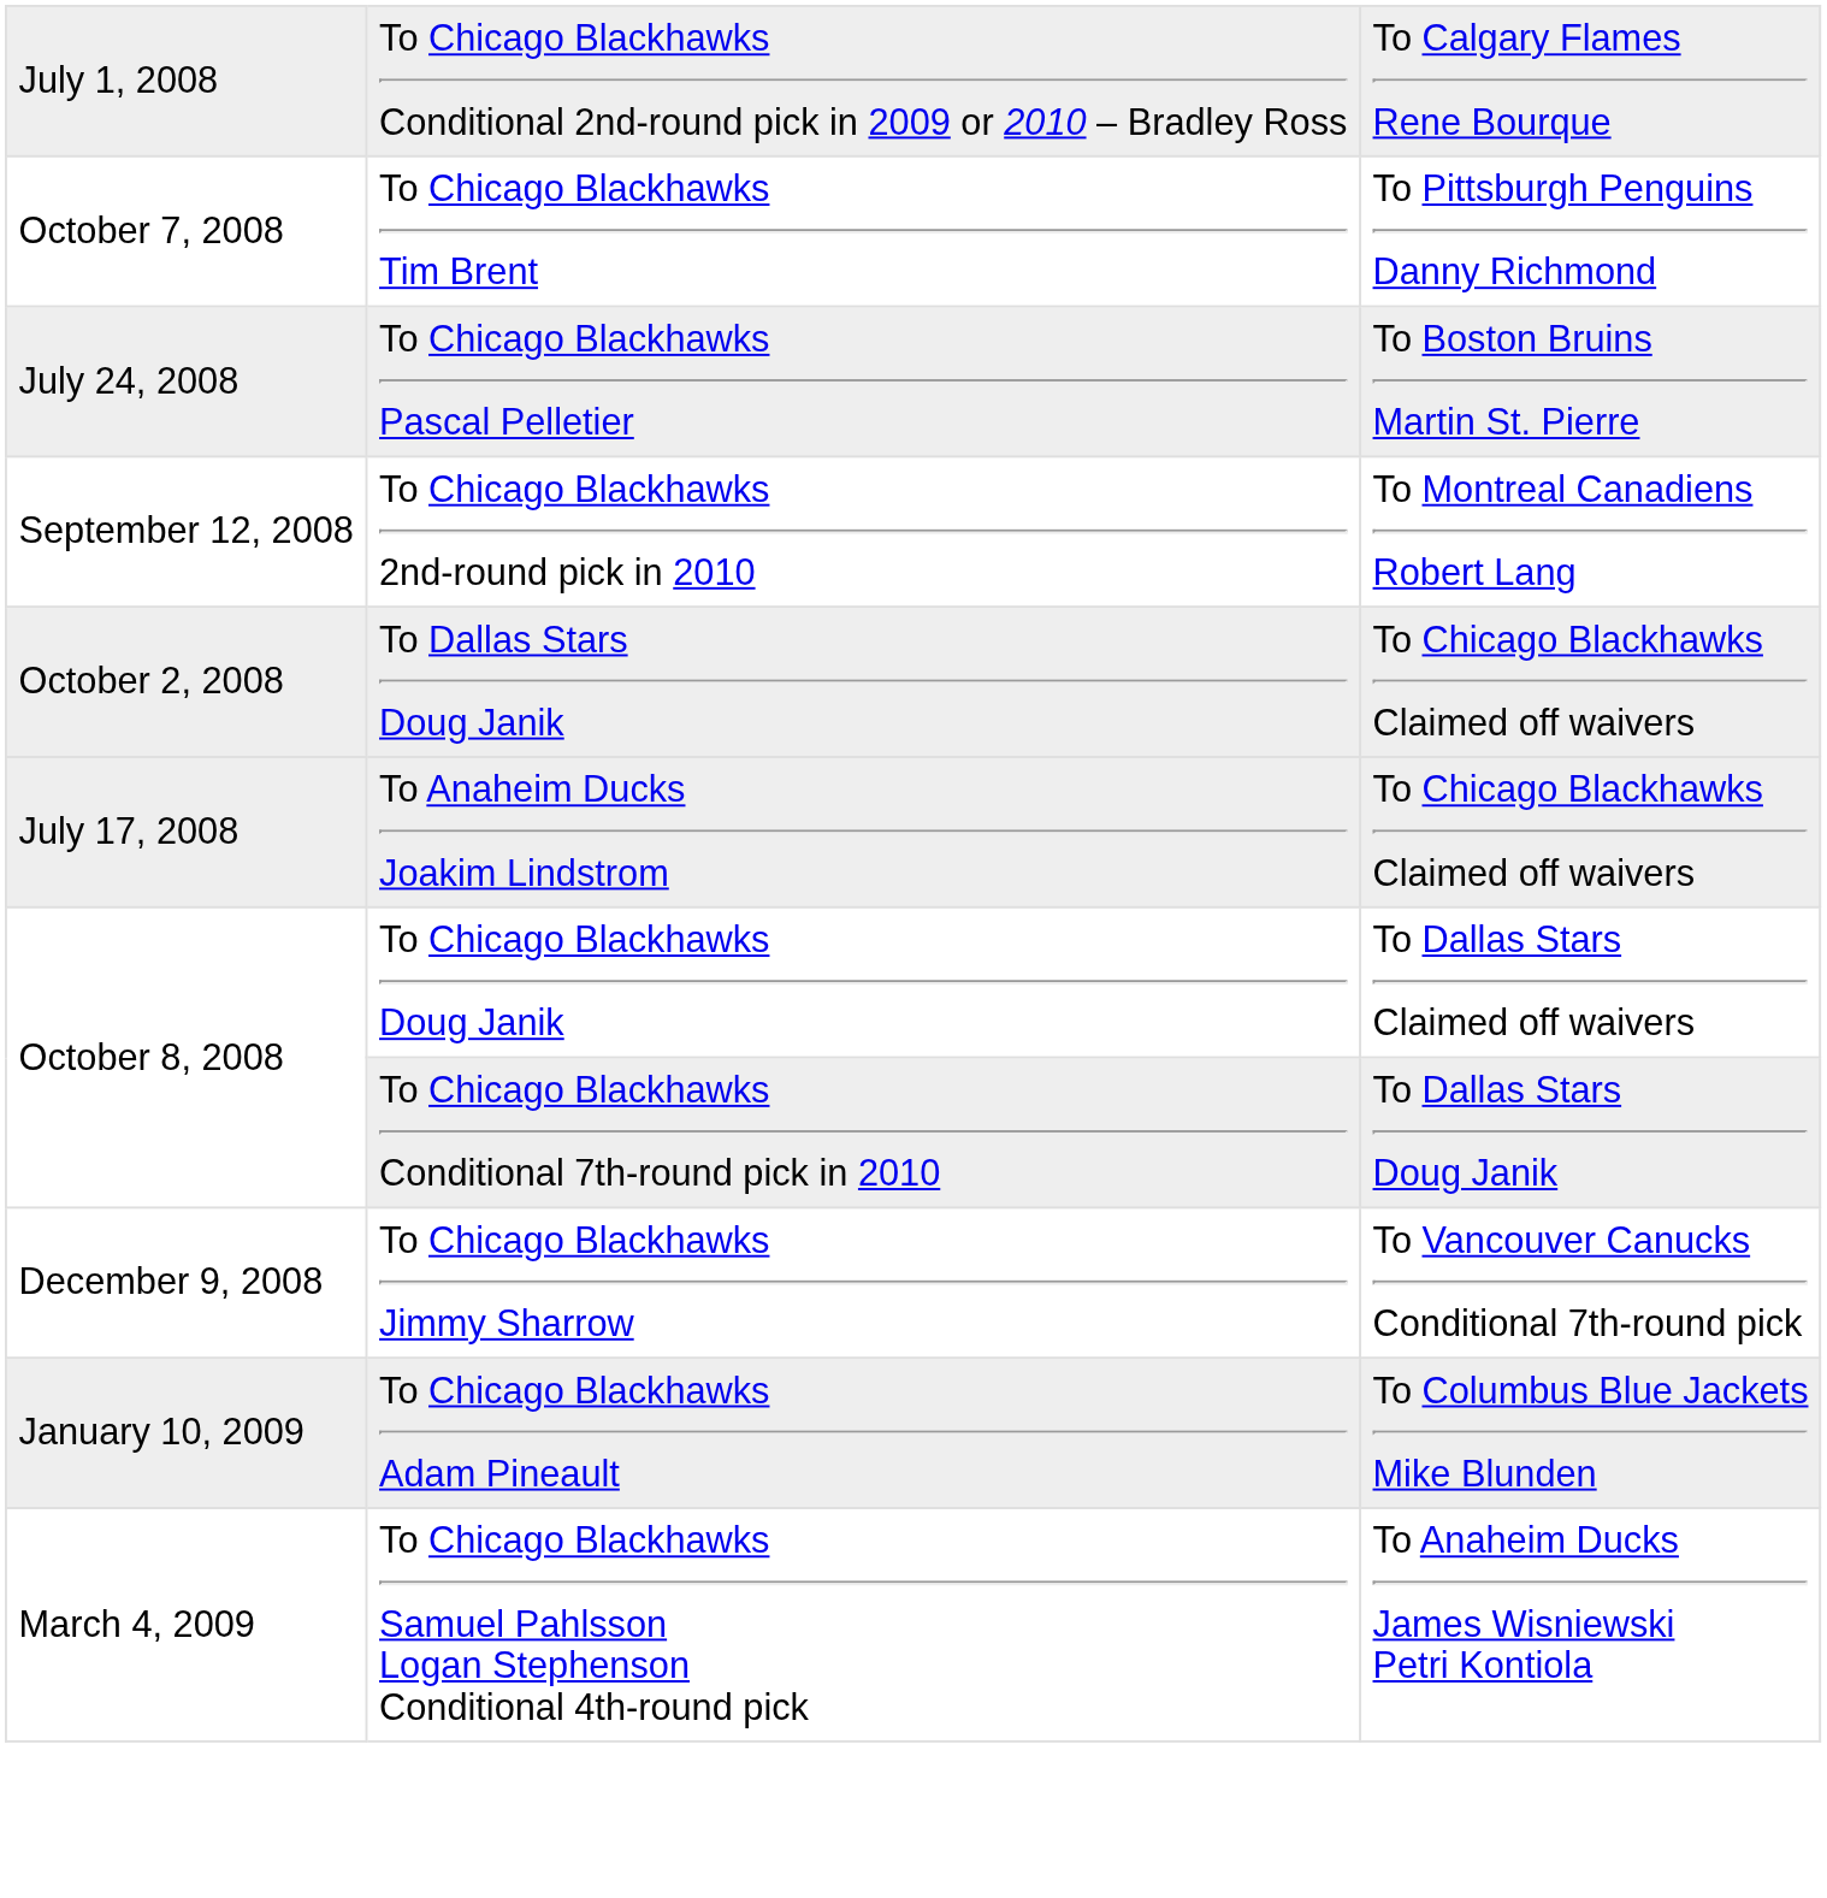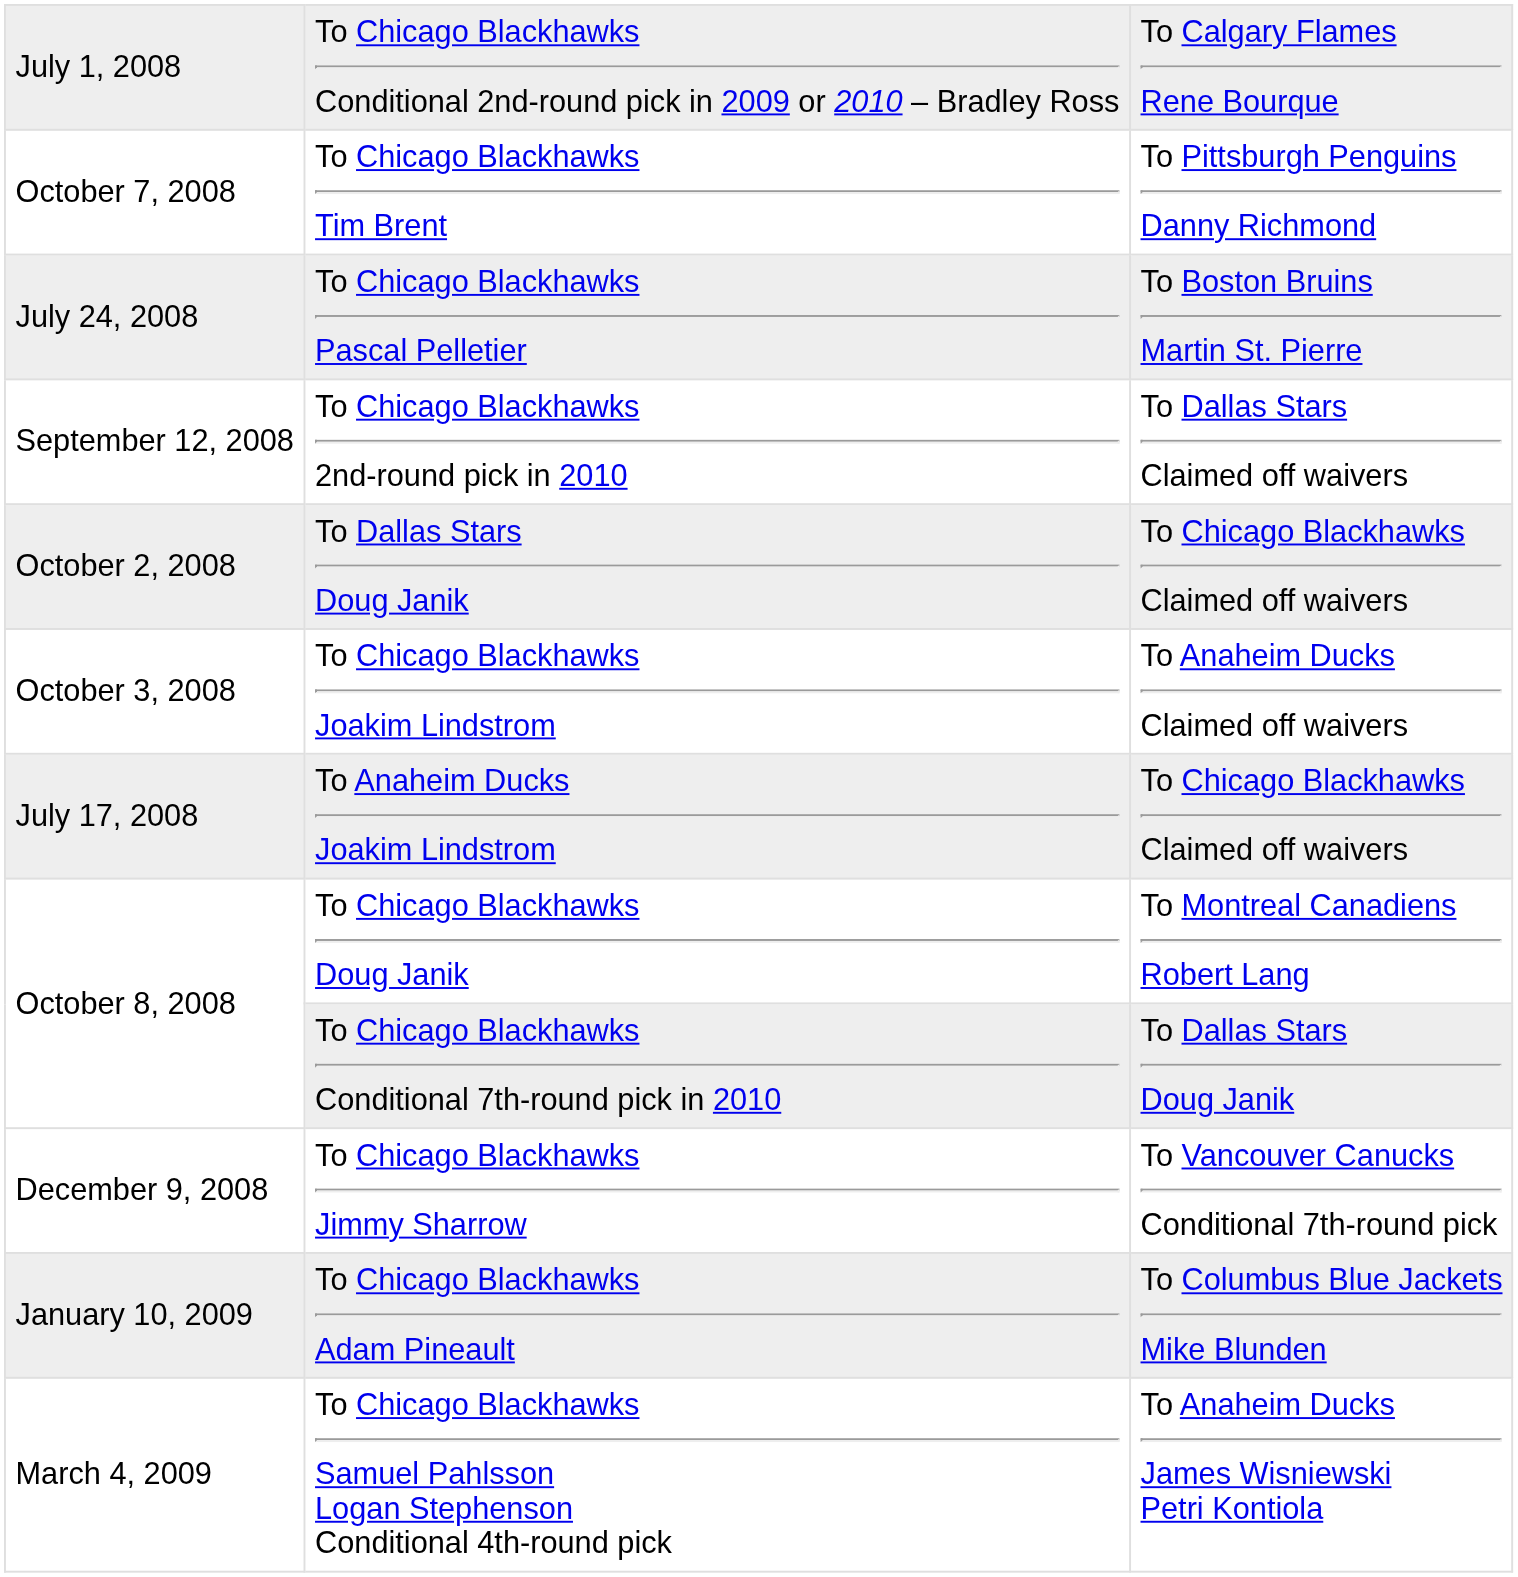To Chicago Blackhawks 2nd-round pick in 2010 | column 3: To Montreal Canadiens Robert Lang -> To Dallas Stars Claimed off waivers
+ row: October 3, 2008 | To Chicago Blackhawks Joakim Lindstrom | To Anaheim Ducks Claimed off waivers
To Chicago Blackhawks Doug Janik | column 3: To Dallas Stars Claimed off waivers -> To Montreal Canadiens Robert Lang
